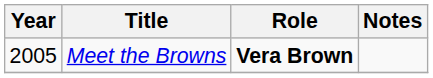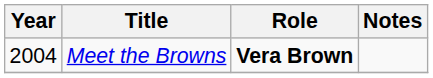Meet the Browns | Year: 2005 -> 2004
